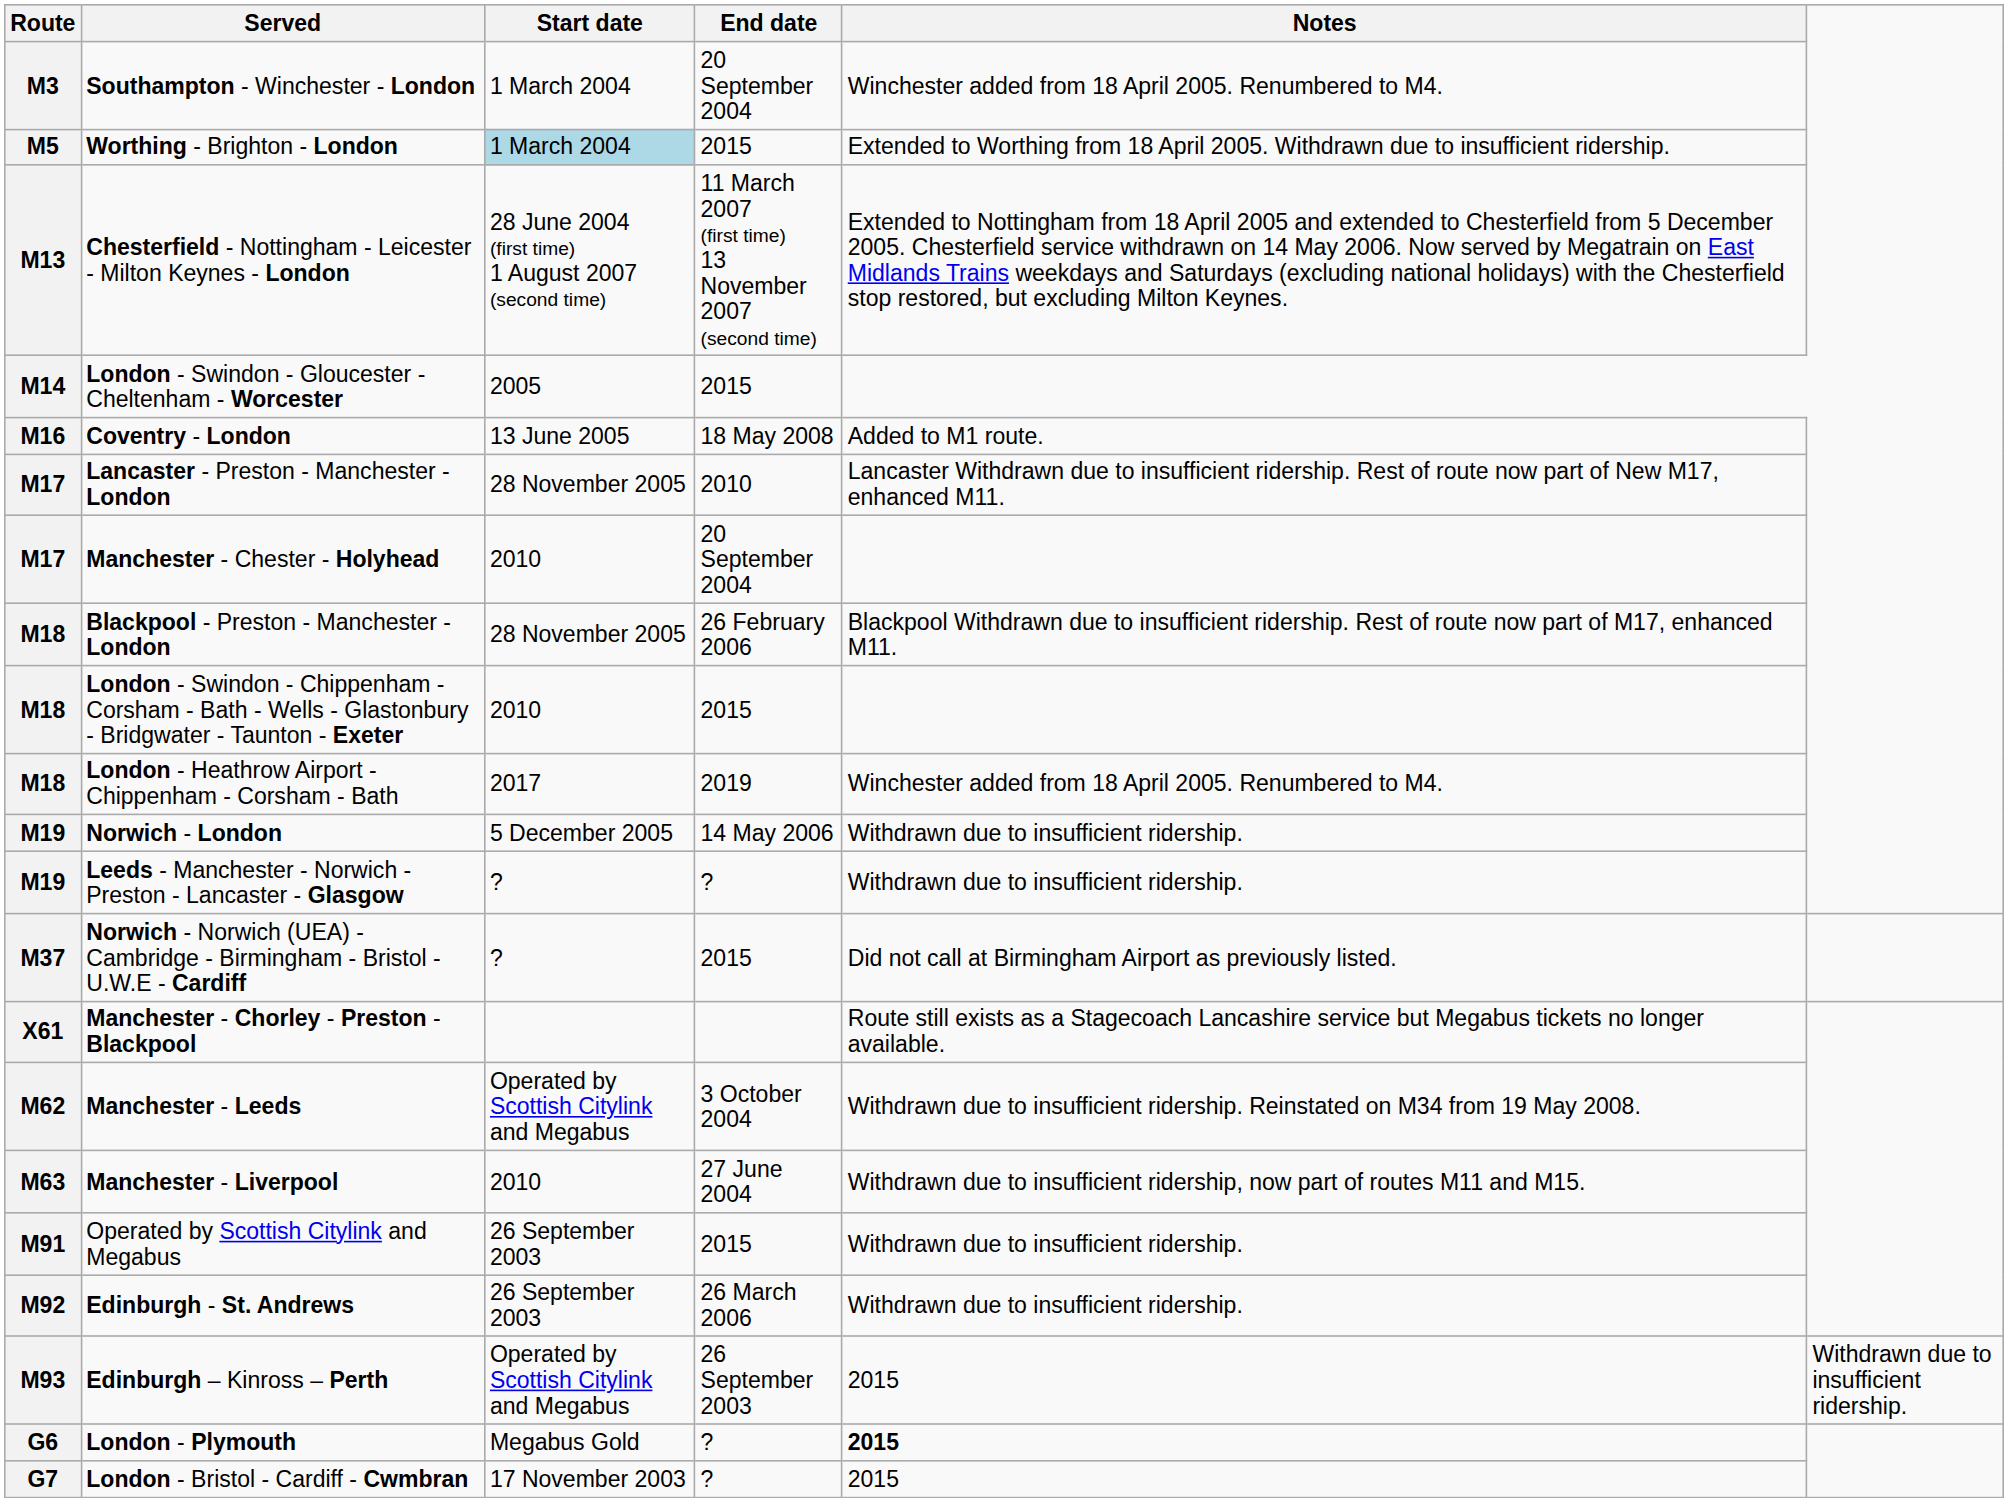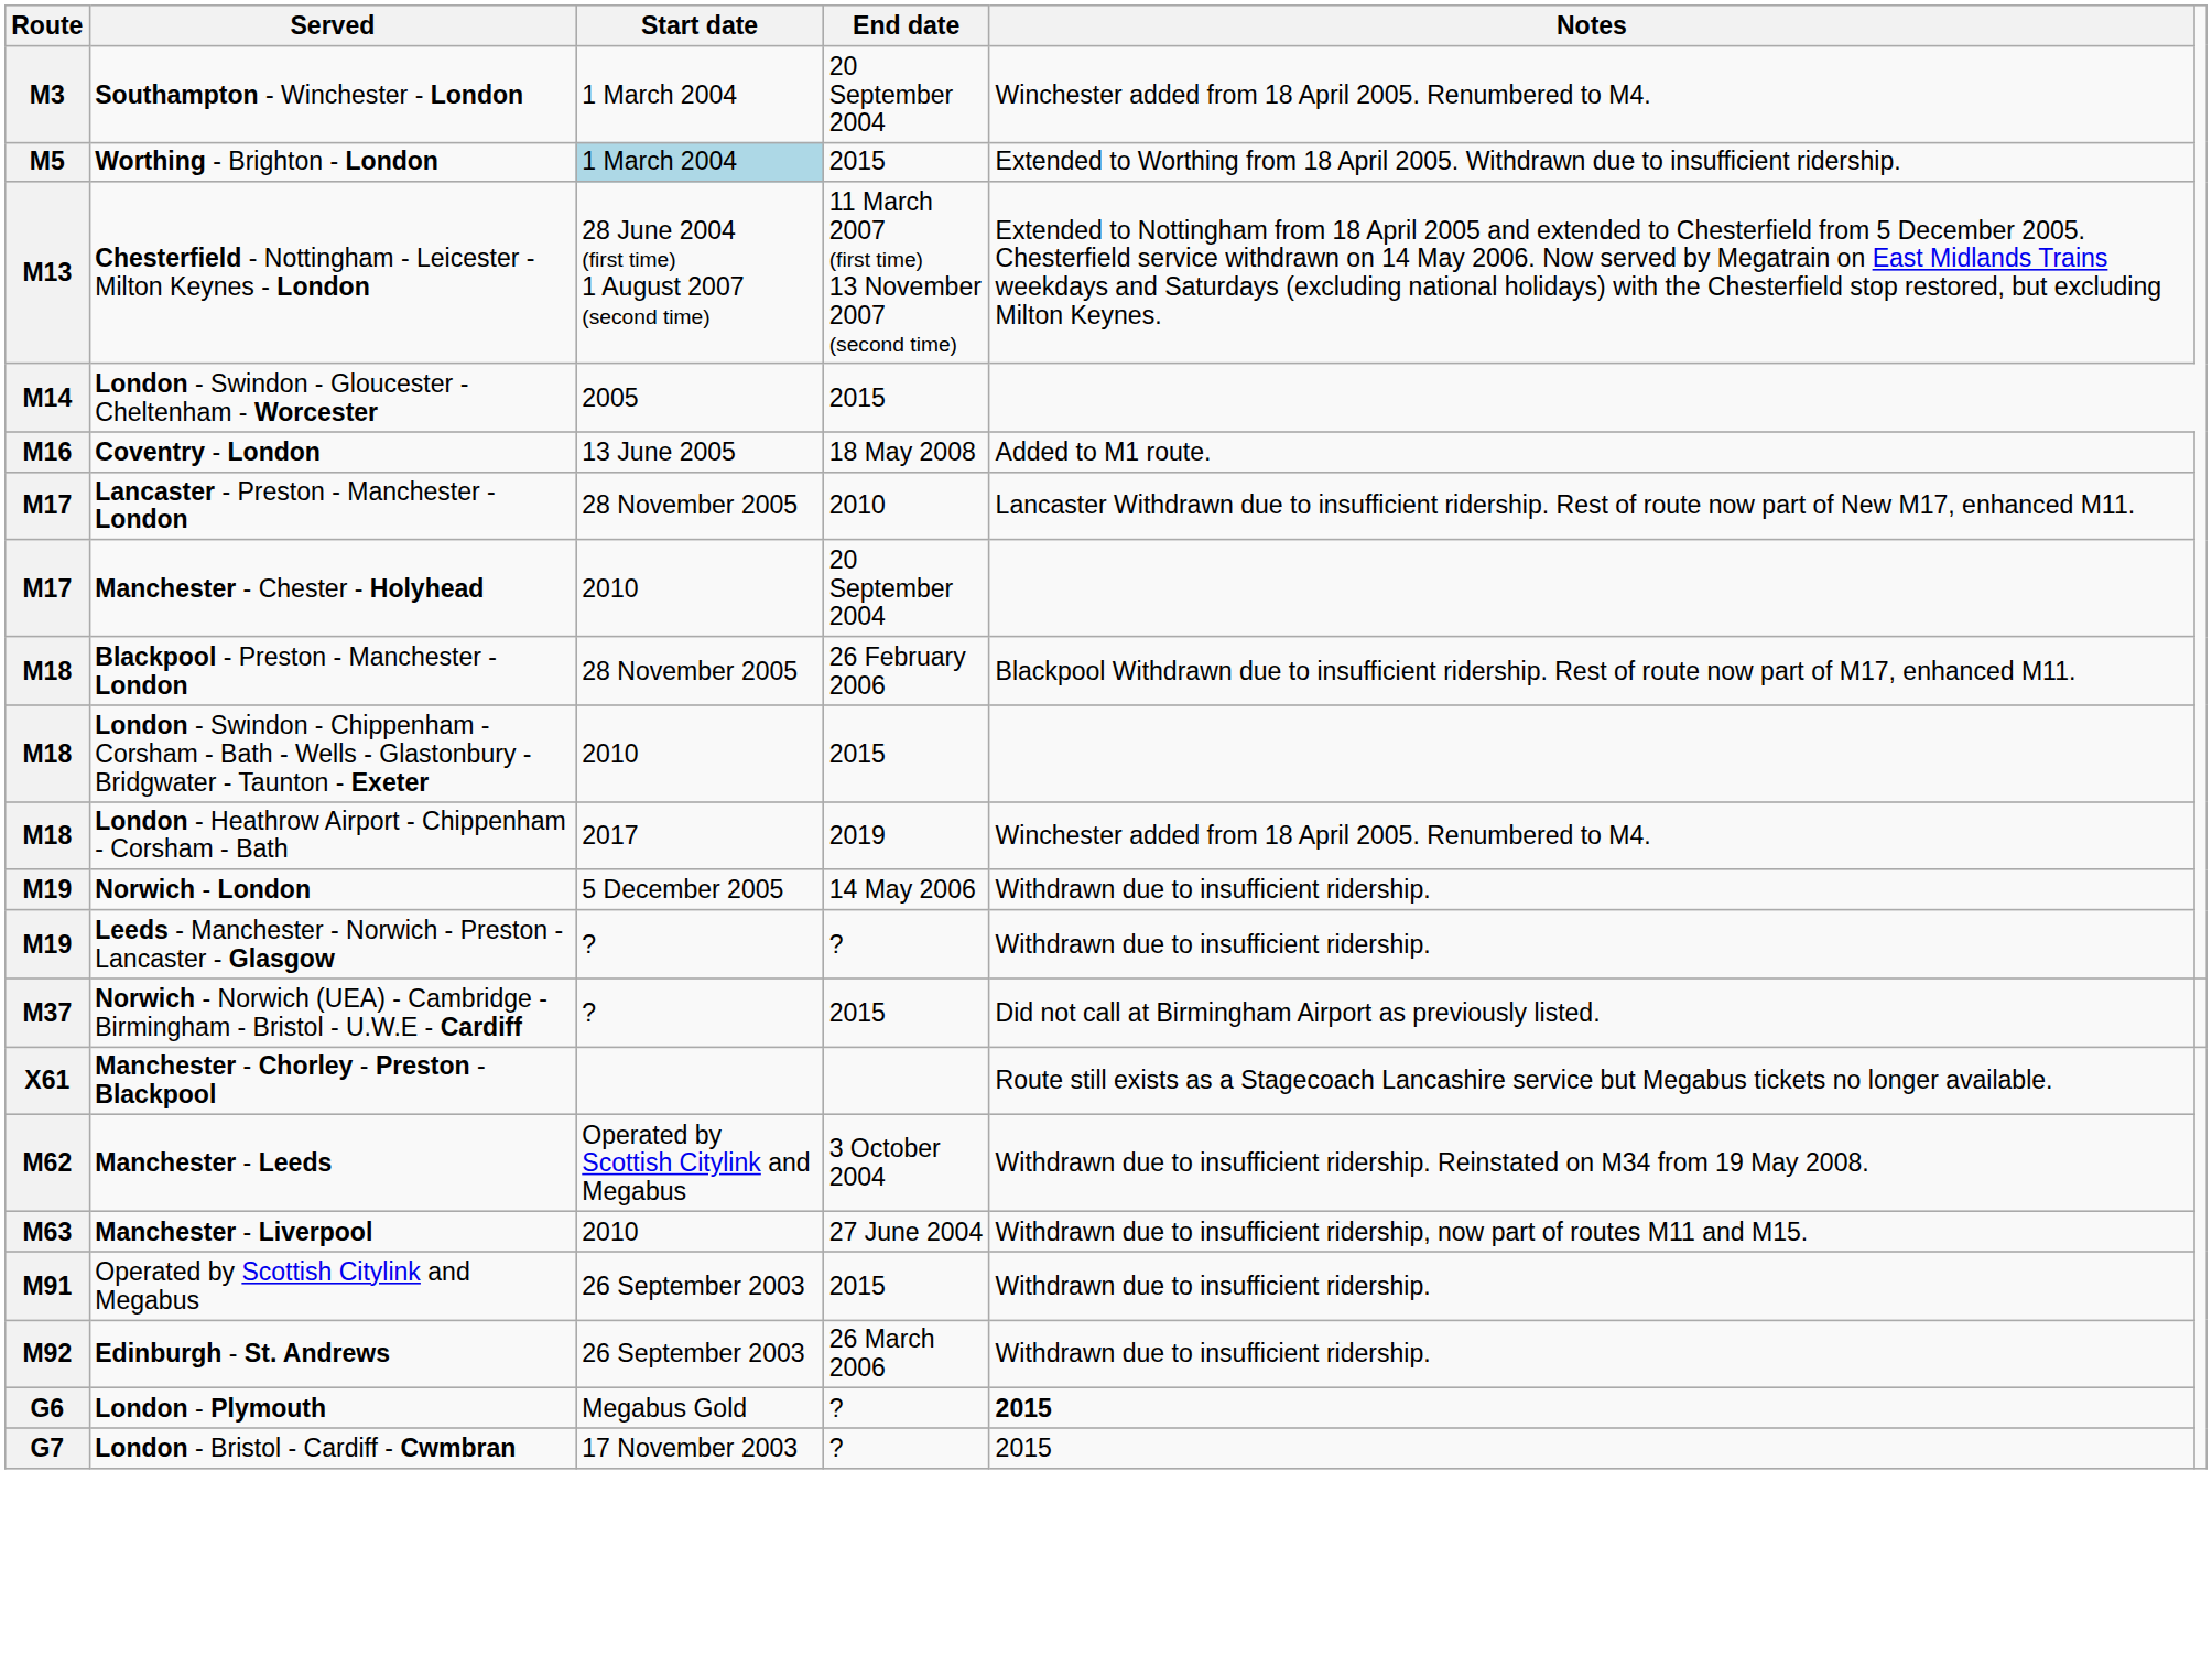- row: M93 | Edinburgh – Kinross – Perth | Operated by Scottish Citylink and Megabus | 26 September 2003 | 2015 | Withdrawn due to insufficient ridership.
